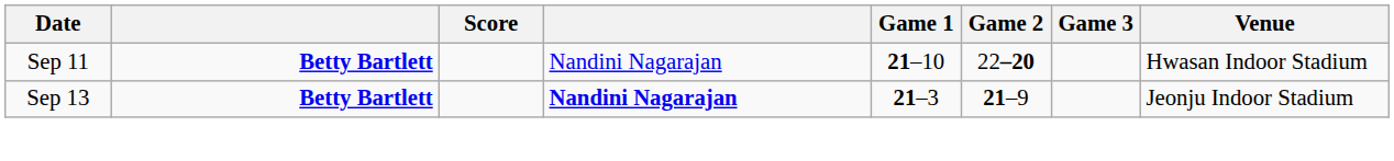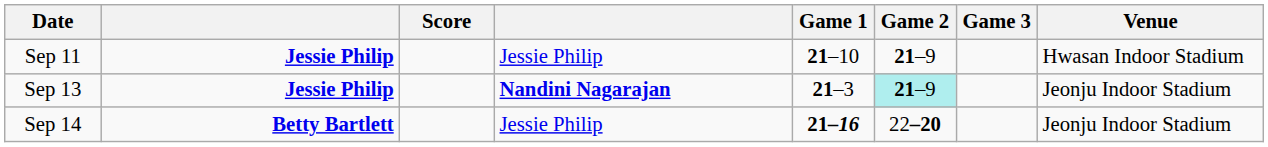Sep 11 | column 2: Betty Bartlett -> Jessie Philip
Sep 11 | column 4: Nandini Nagarajan -> Jessie Philip
Sep 11 | Game 2: 22–20 -> 21–9
Sep 13 | column 2: Betty Bartlett -> Jessie Philip
Sep 13 | Game 2: no background -> paleturquoise background
+ row: Sep 14 | Betty Bartlett | Jessie Philip | 21–16 | 22–20 | Jeonju Indoor Stadium
